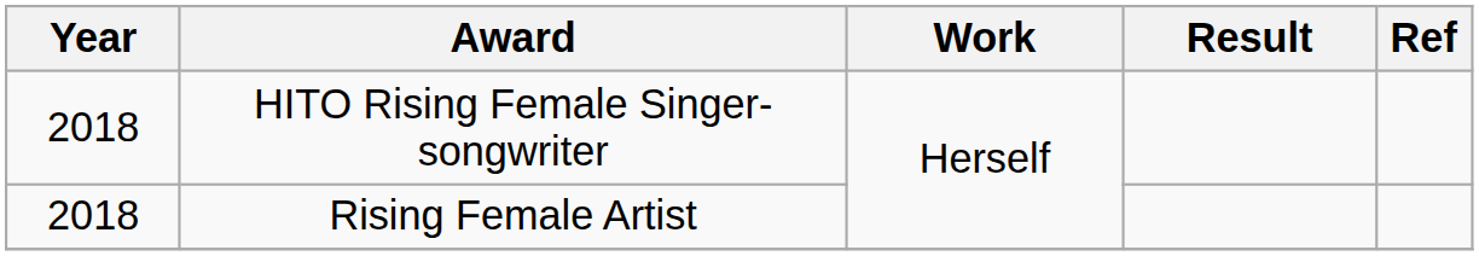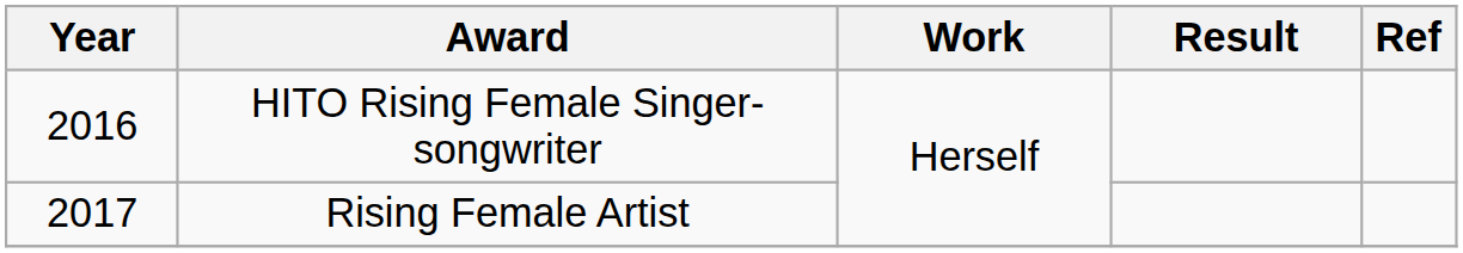HITO Rising Female Singer-songwriter | Year: 2018 -> 2016
Rising Female Artist | Year: 2018 -> 2017
